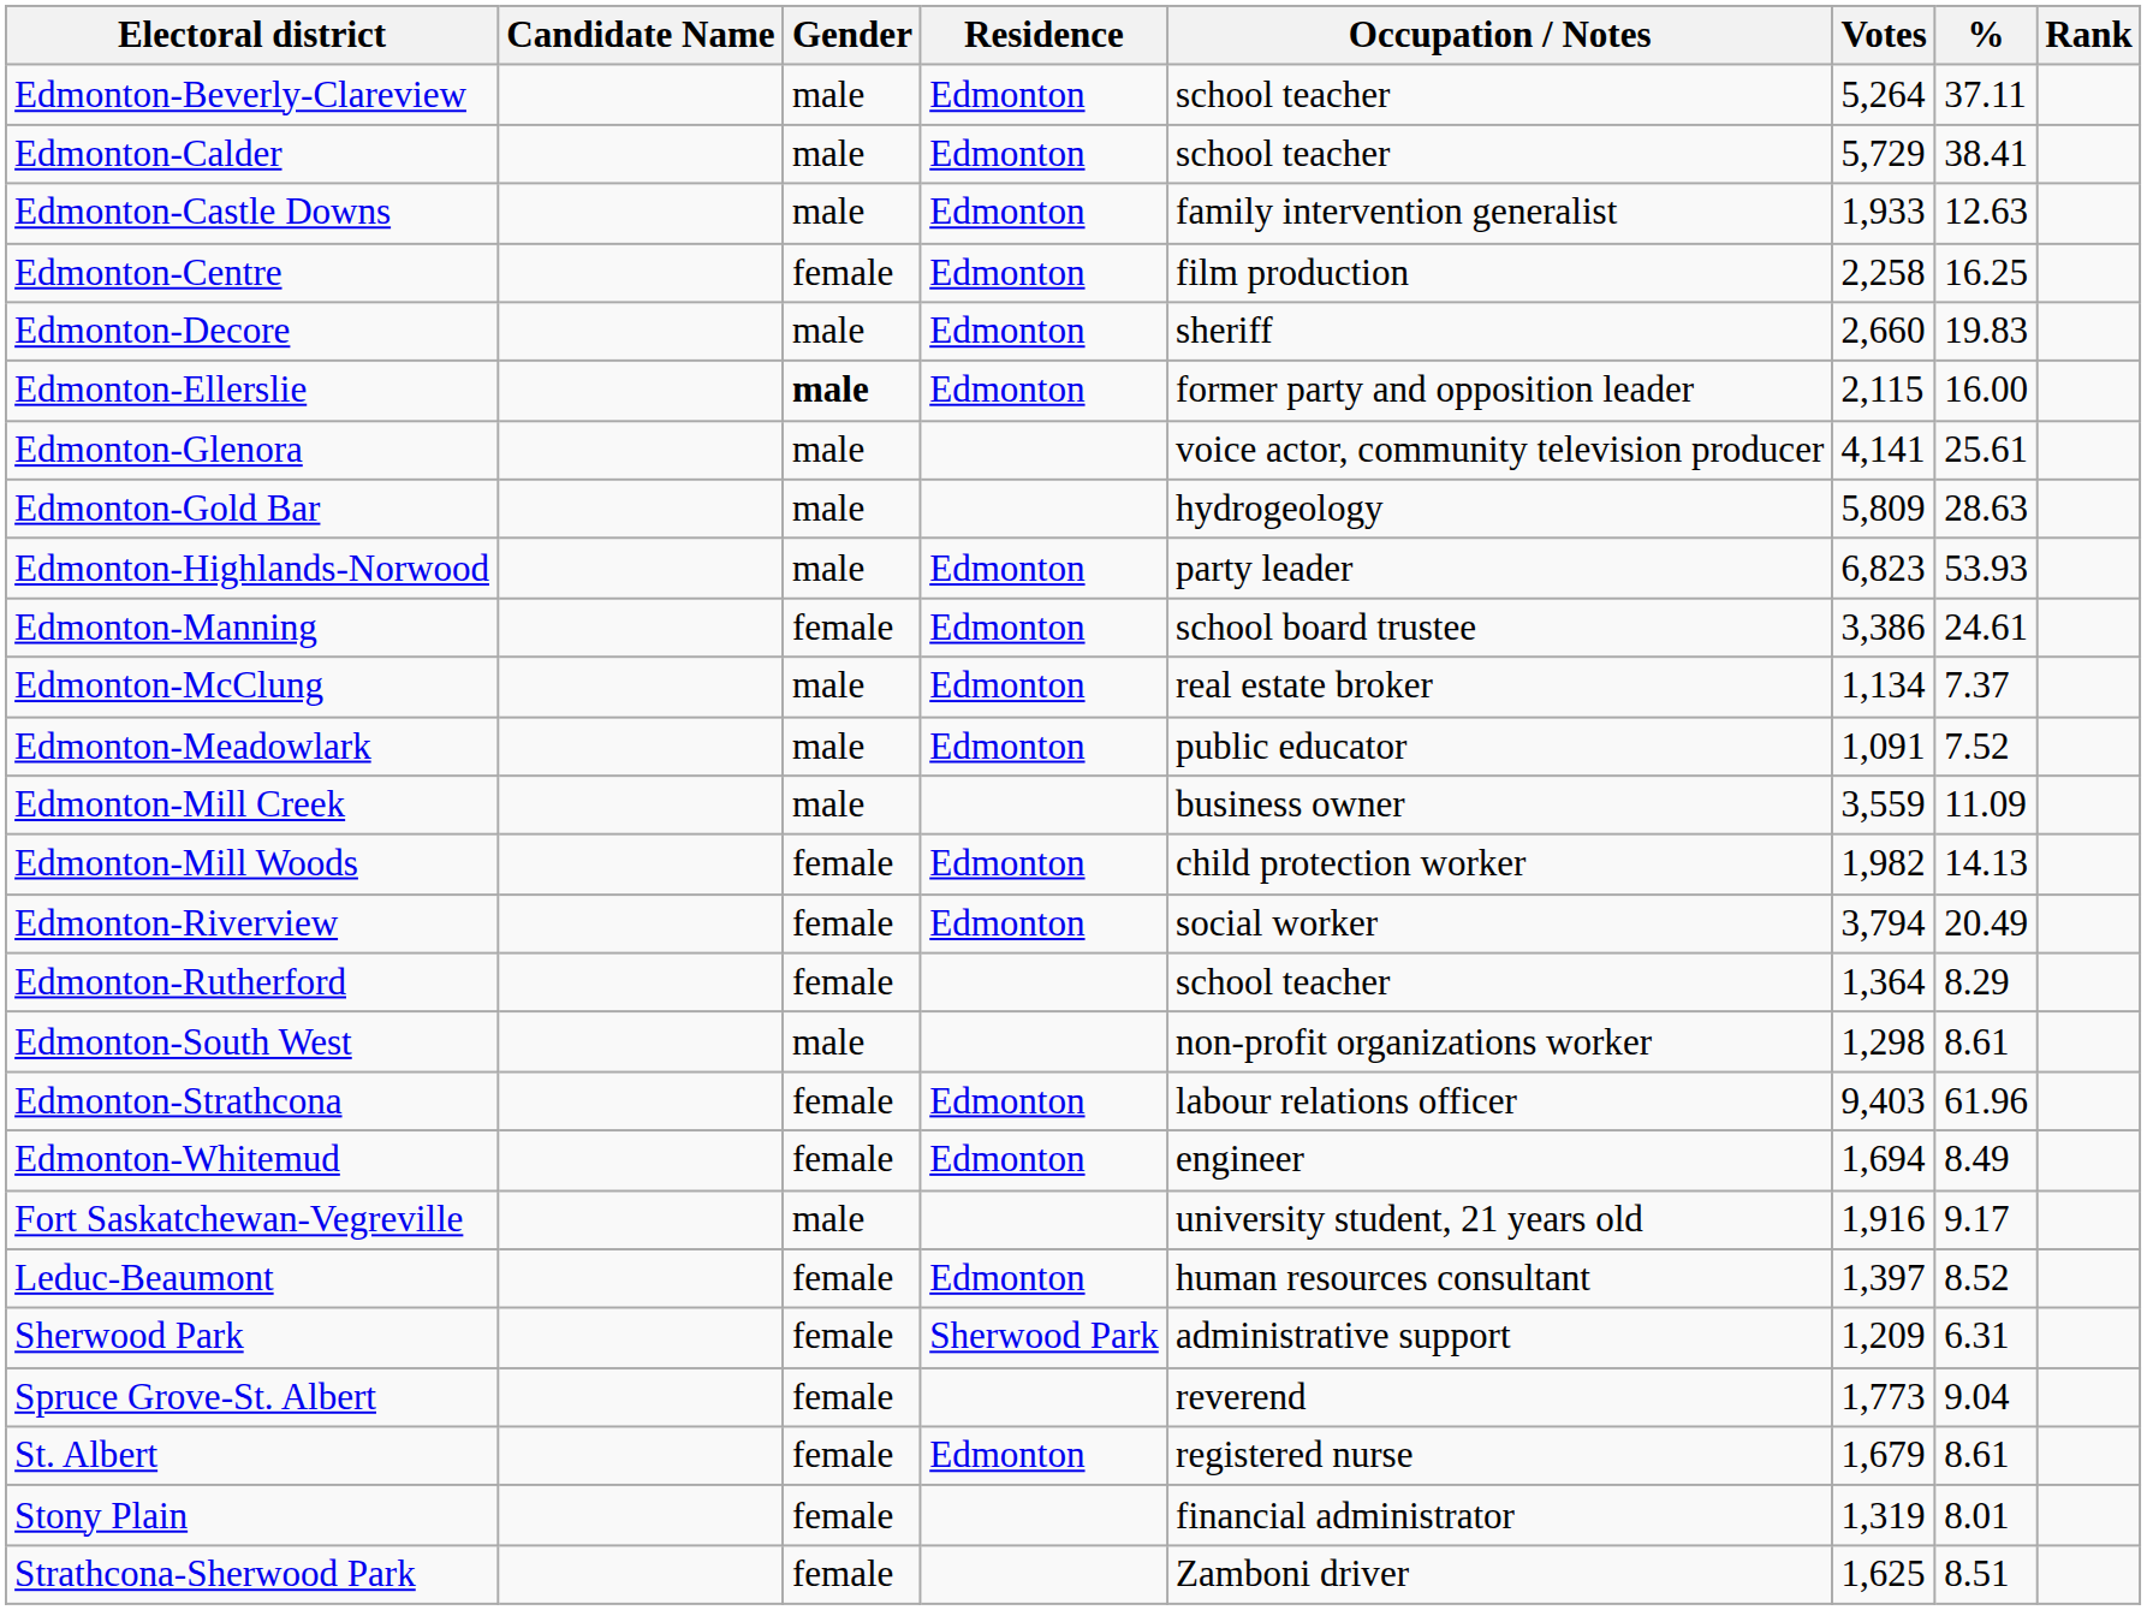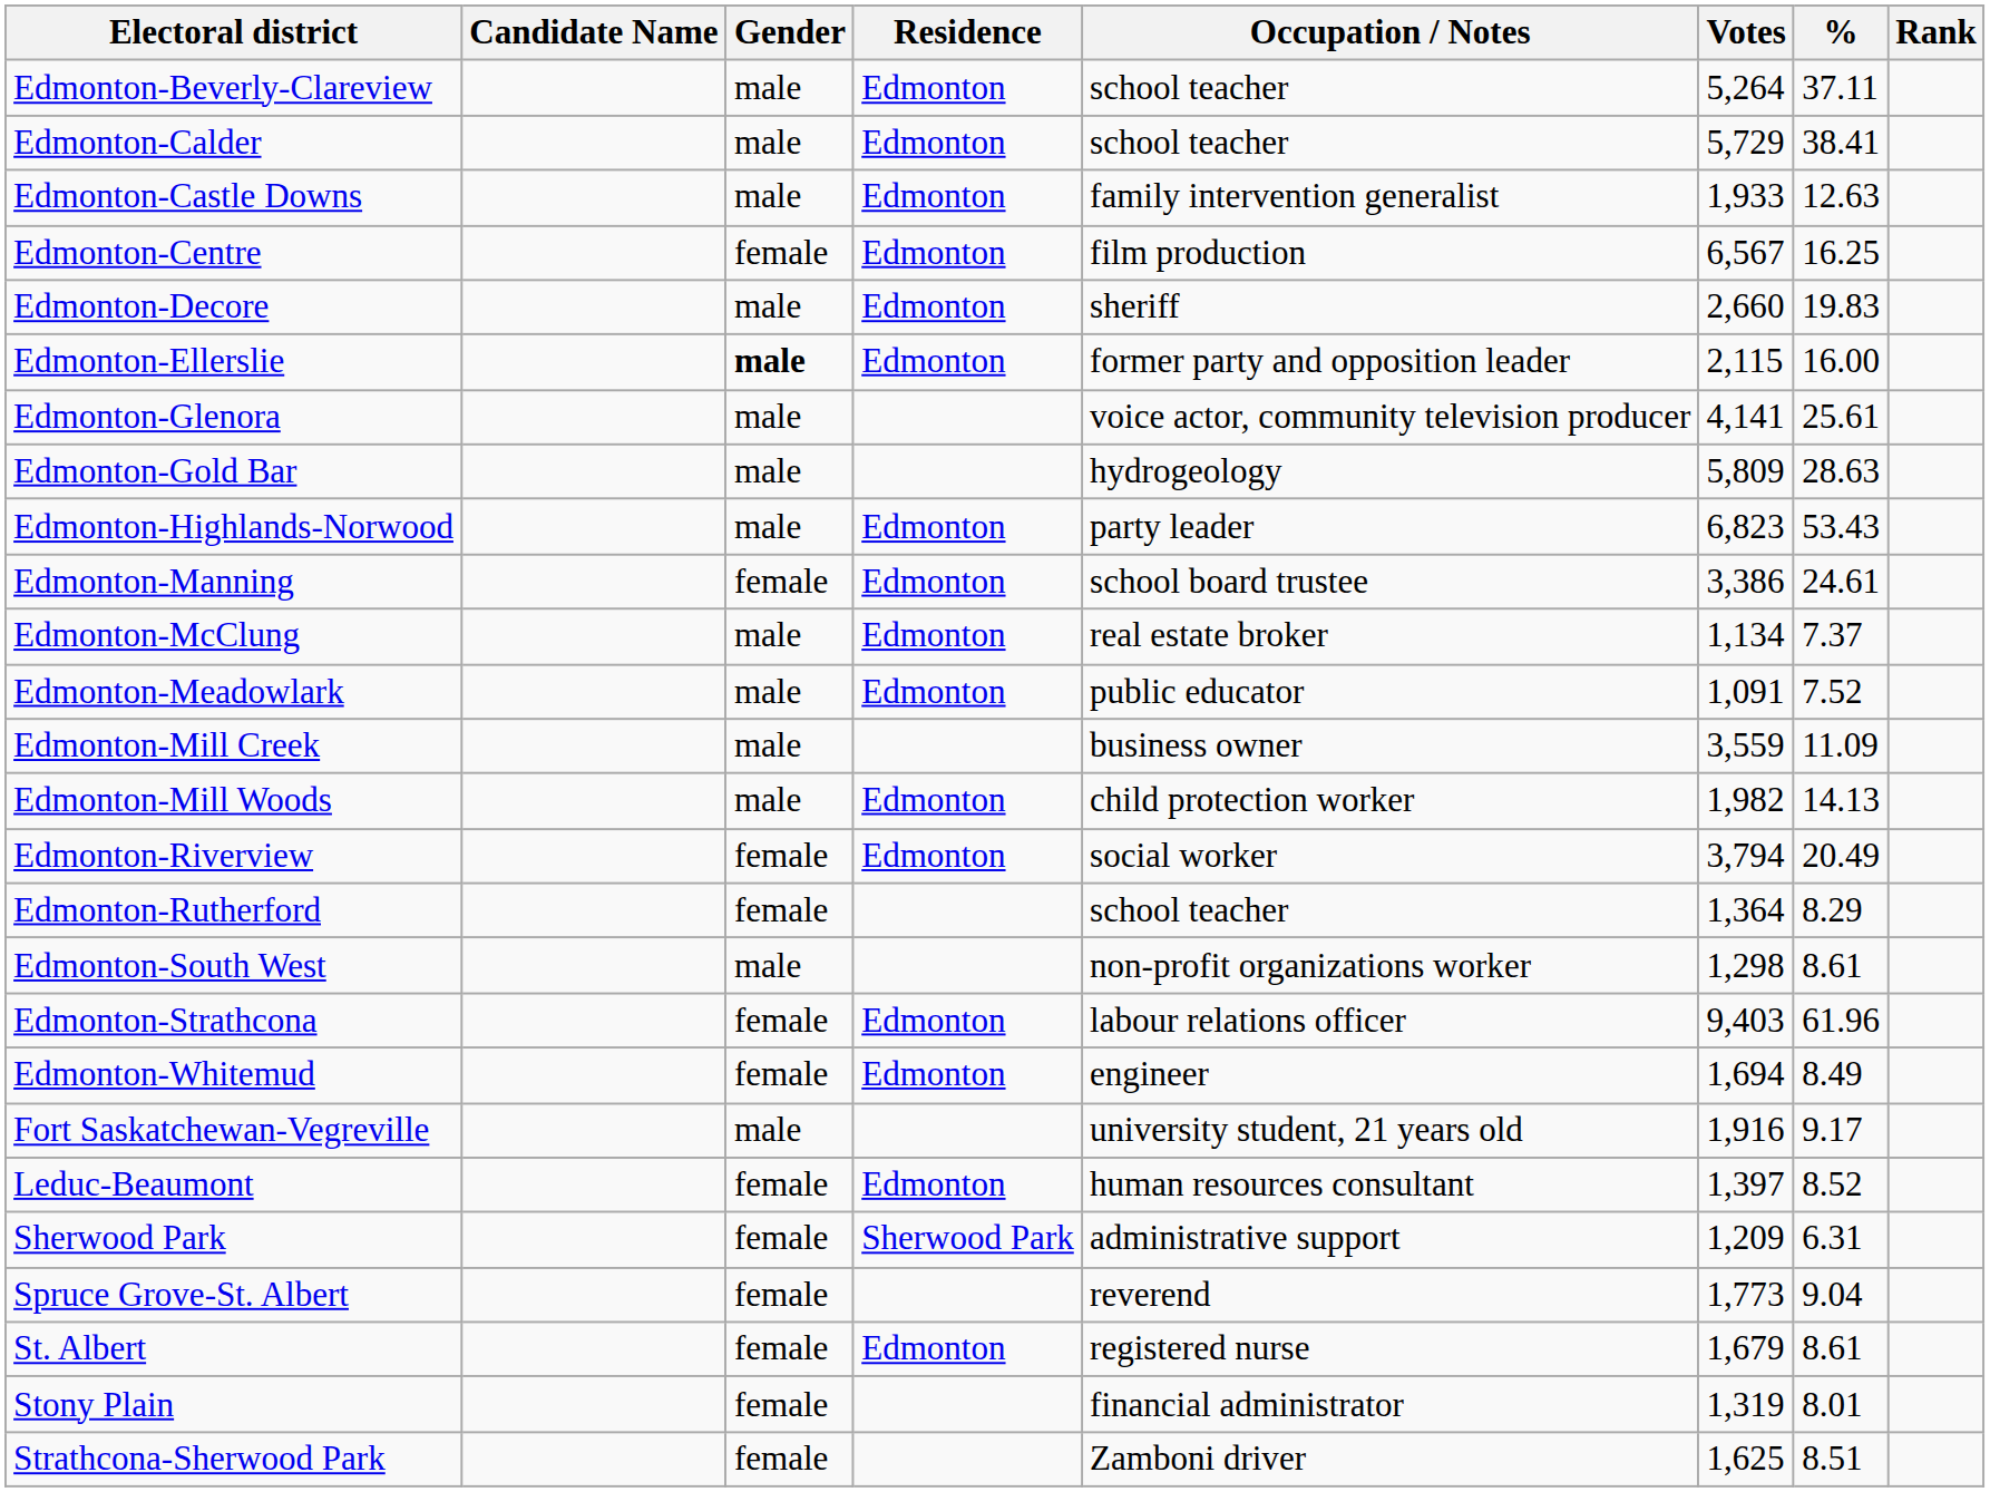Edmonton-Centre | Votes: 2,258 -> 6,567
Edmonton-Highlands-Norwood | %: 53.93 -> 53.43
Edmonton-Mill Woods | Gender: female -> male
